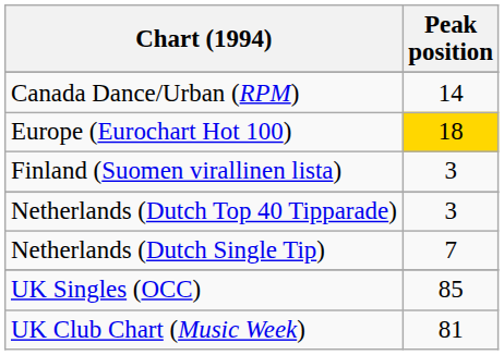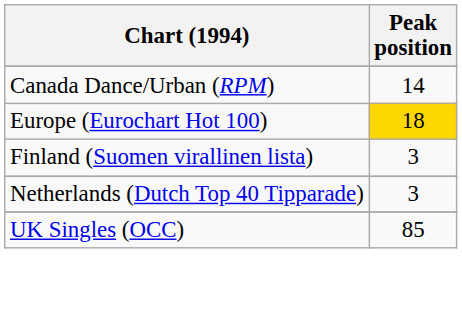- row: Netherlands (Dutch Single Tip) | 7
- row: UK Club Chart (Music Week) | 81
